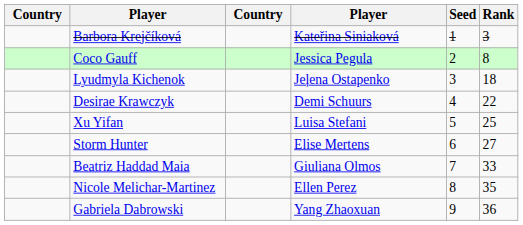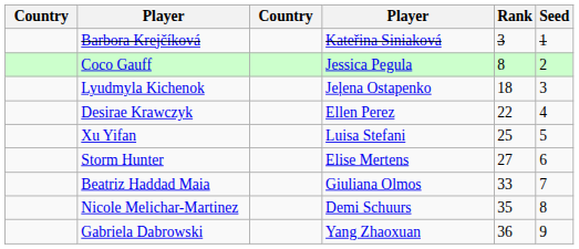columns swapped: Rank <-> Seed
Desirae Krawczyk | column 4: Demi Schuurs -> Ellen Perez
Nicole Melichar-Martinez | column 4: Ellen Perez -> Demi Schuurs
